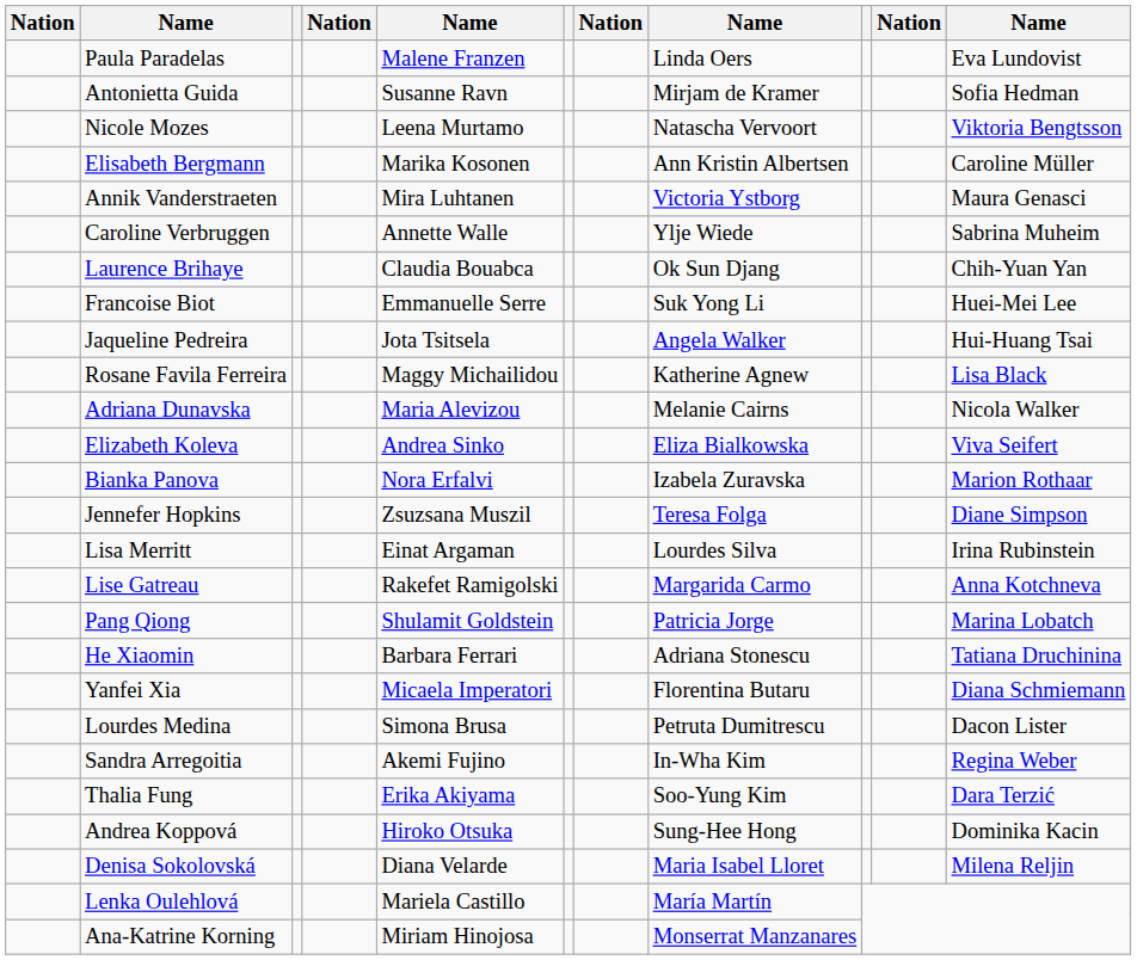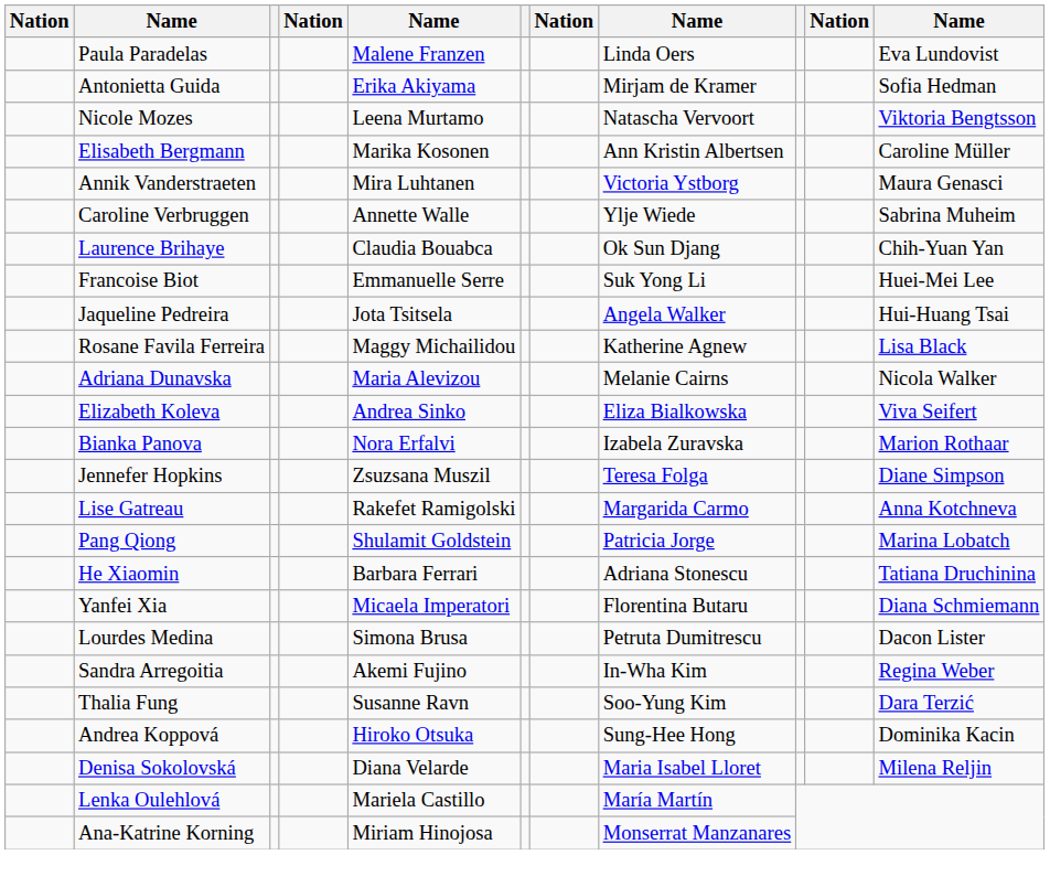Antonietta Guida | column 5: Susanne Ravn -> Erika Akiyama
- row: Lisa Merritt | Einat Argaman | Lourdes Silva | Irina Rubinstein
Thalia Fung | column 5: Erika Akiyama -> Susanne Ravn
